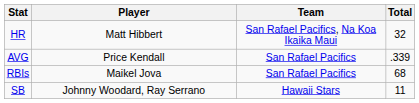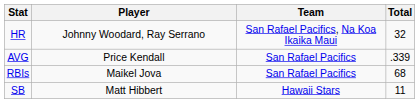HR | Player: Matt Hibbert -> Johnny Woodard, Ray Serrano
SB | Player: Johnny Woodard, Ray Serrano -> Matt Hibbert
